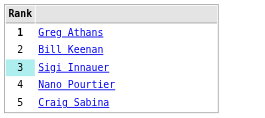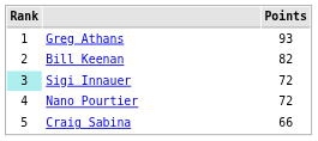+ column: Points | 93 | 82 | 72 | 72 | 66
Greg Athans | Rank: bold -> normal
